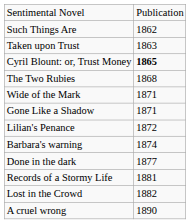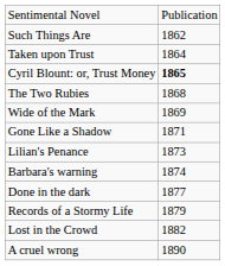Taken upon Trust | column 2: 1863 -> 1864
Wide of the Mark | column 2: 1871 -> 1869
Lilian's Penance | column 2: 1872 -> 1873
Records of a Stormy Life | column 2: 1881 -> 1879
